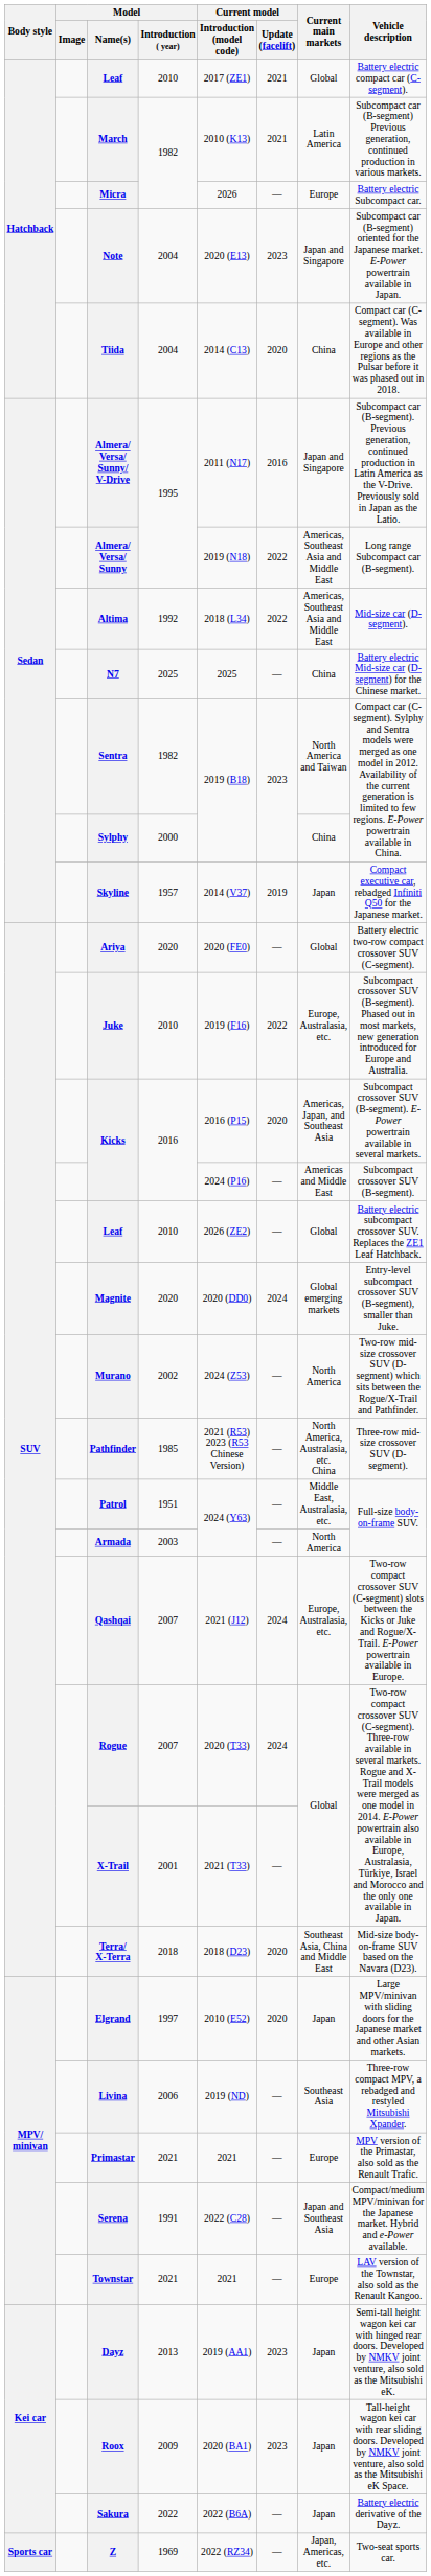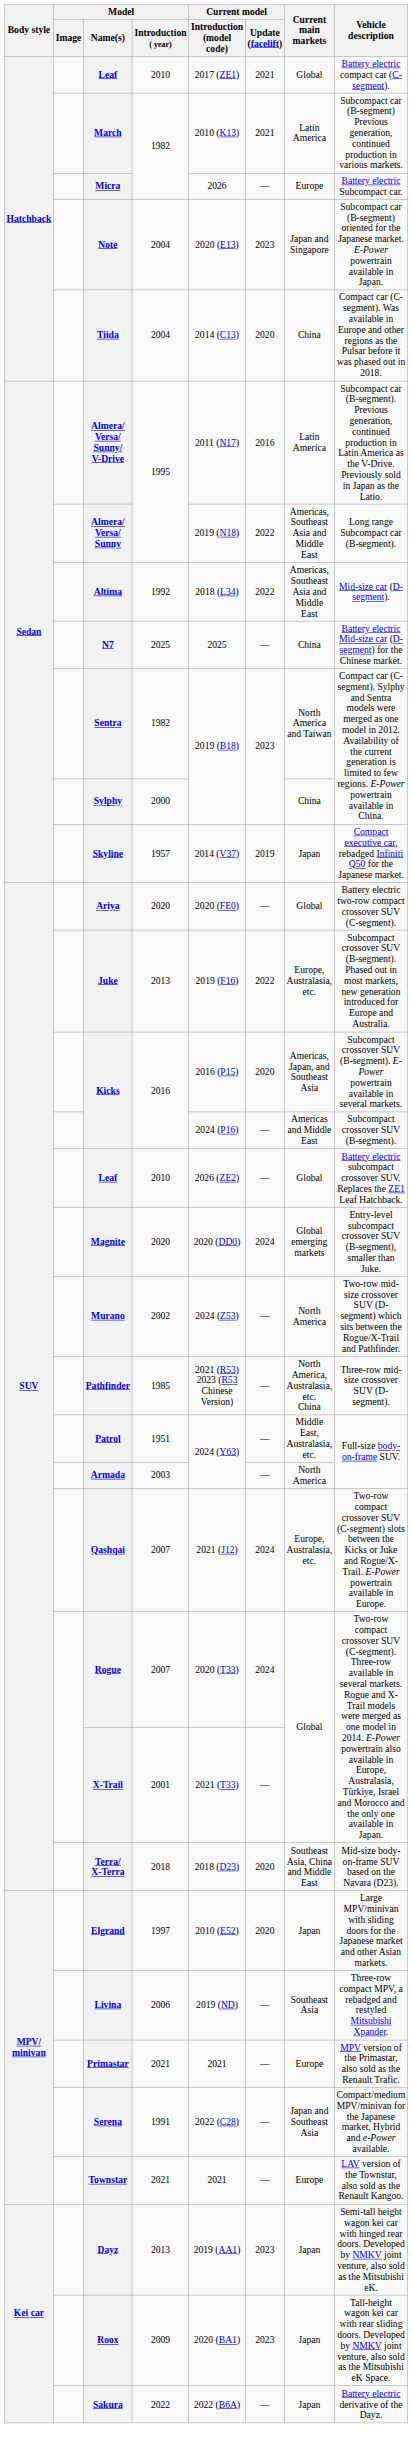Almera/ Versa/ Sunny/ V-Drive | Current main markets: Japan and Singapore -> Latin America
Juke | Model / Introduction ( year): 2010 -> 2013
- row: Sports car | Z | 1969 | 2022 (RZ34) | — | Japan, Americas, etc. | Two-seat sports car.
